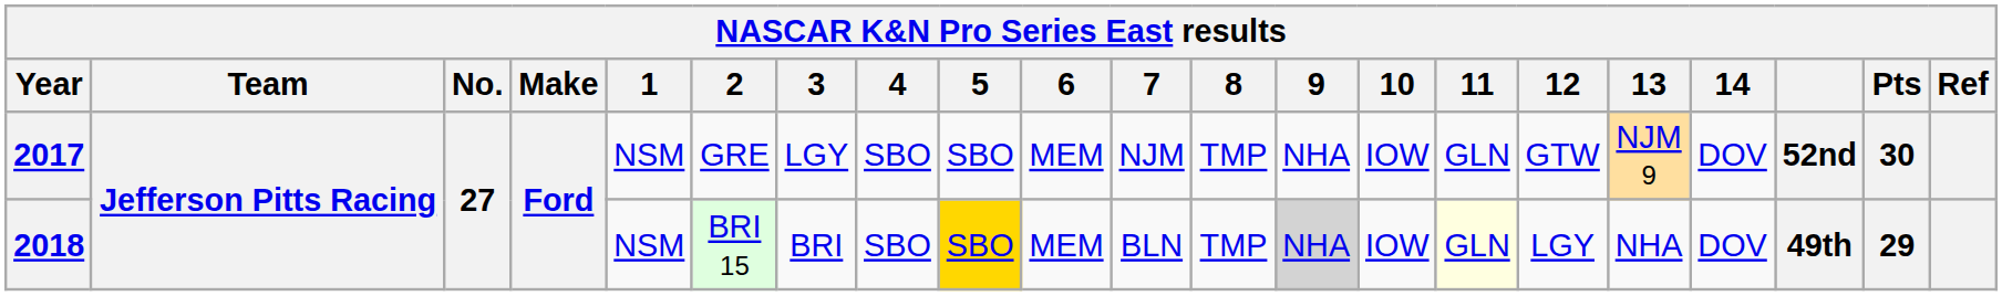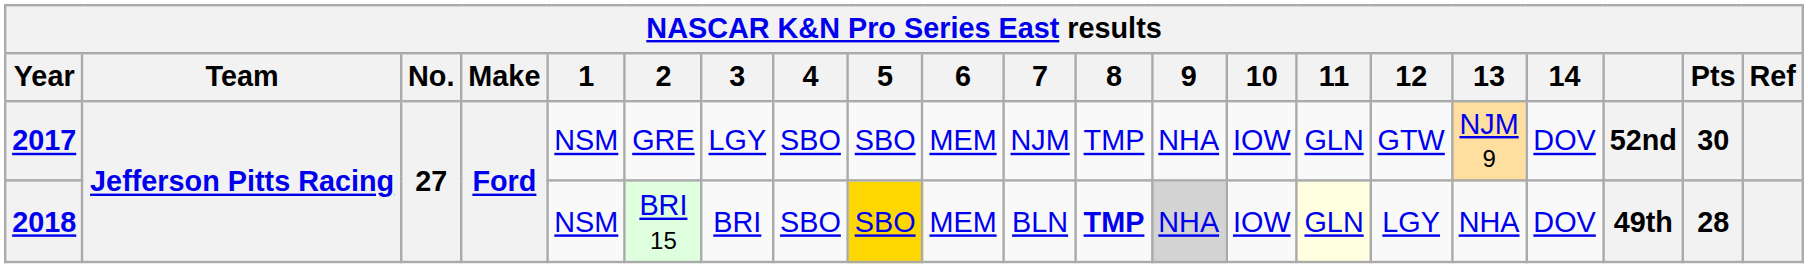2018 | 8: normal -> bold
2018 | Pts: 29 -> 28
